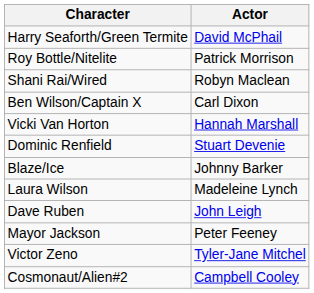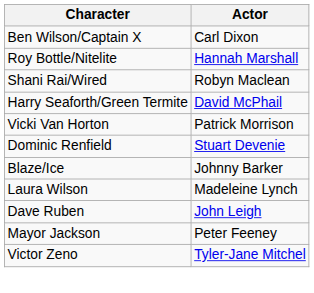rows swapped: Ben Wilson/Captain X <-> Harry Seaforth/Green Termite
Roy Bottle/Nitelite | Actor: Patrick Morrison -> Hannah Marshall
Vicki Van Horton | Actor: Hannah Marshall -> Patrick Morrison
- row: Cosmonaut/Alien#2 | Campbell Cooley
